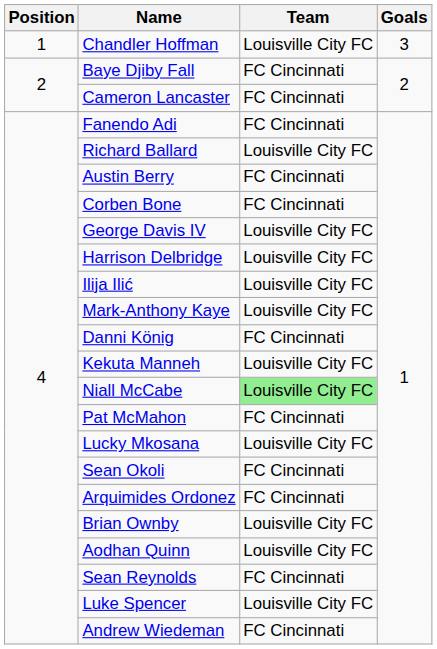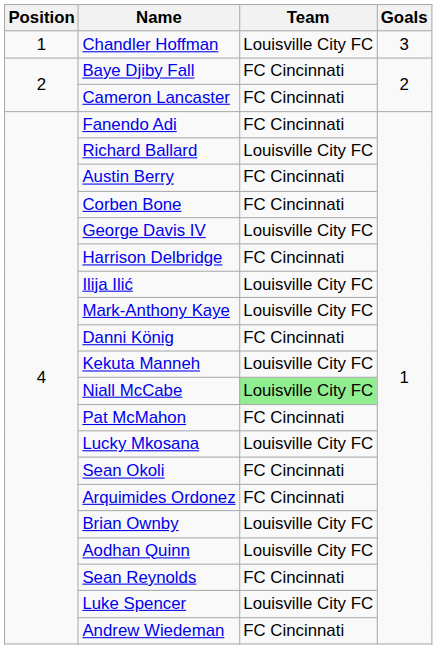Harrison Delbridge | Team: Louisville City FC -> FC Cincinnati
